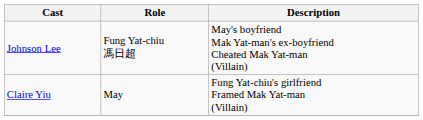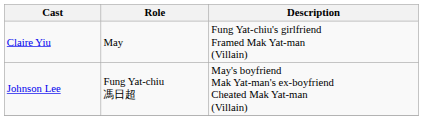rows swapped: Johnson Lee <-> Claire Yiu
